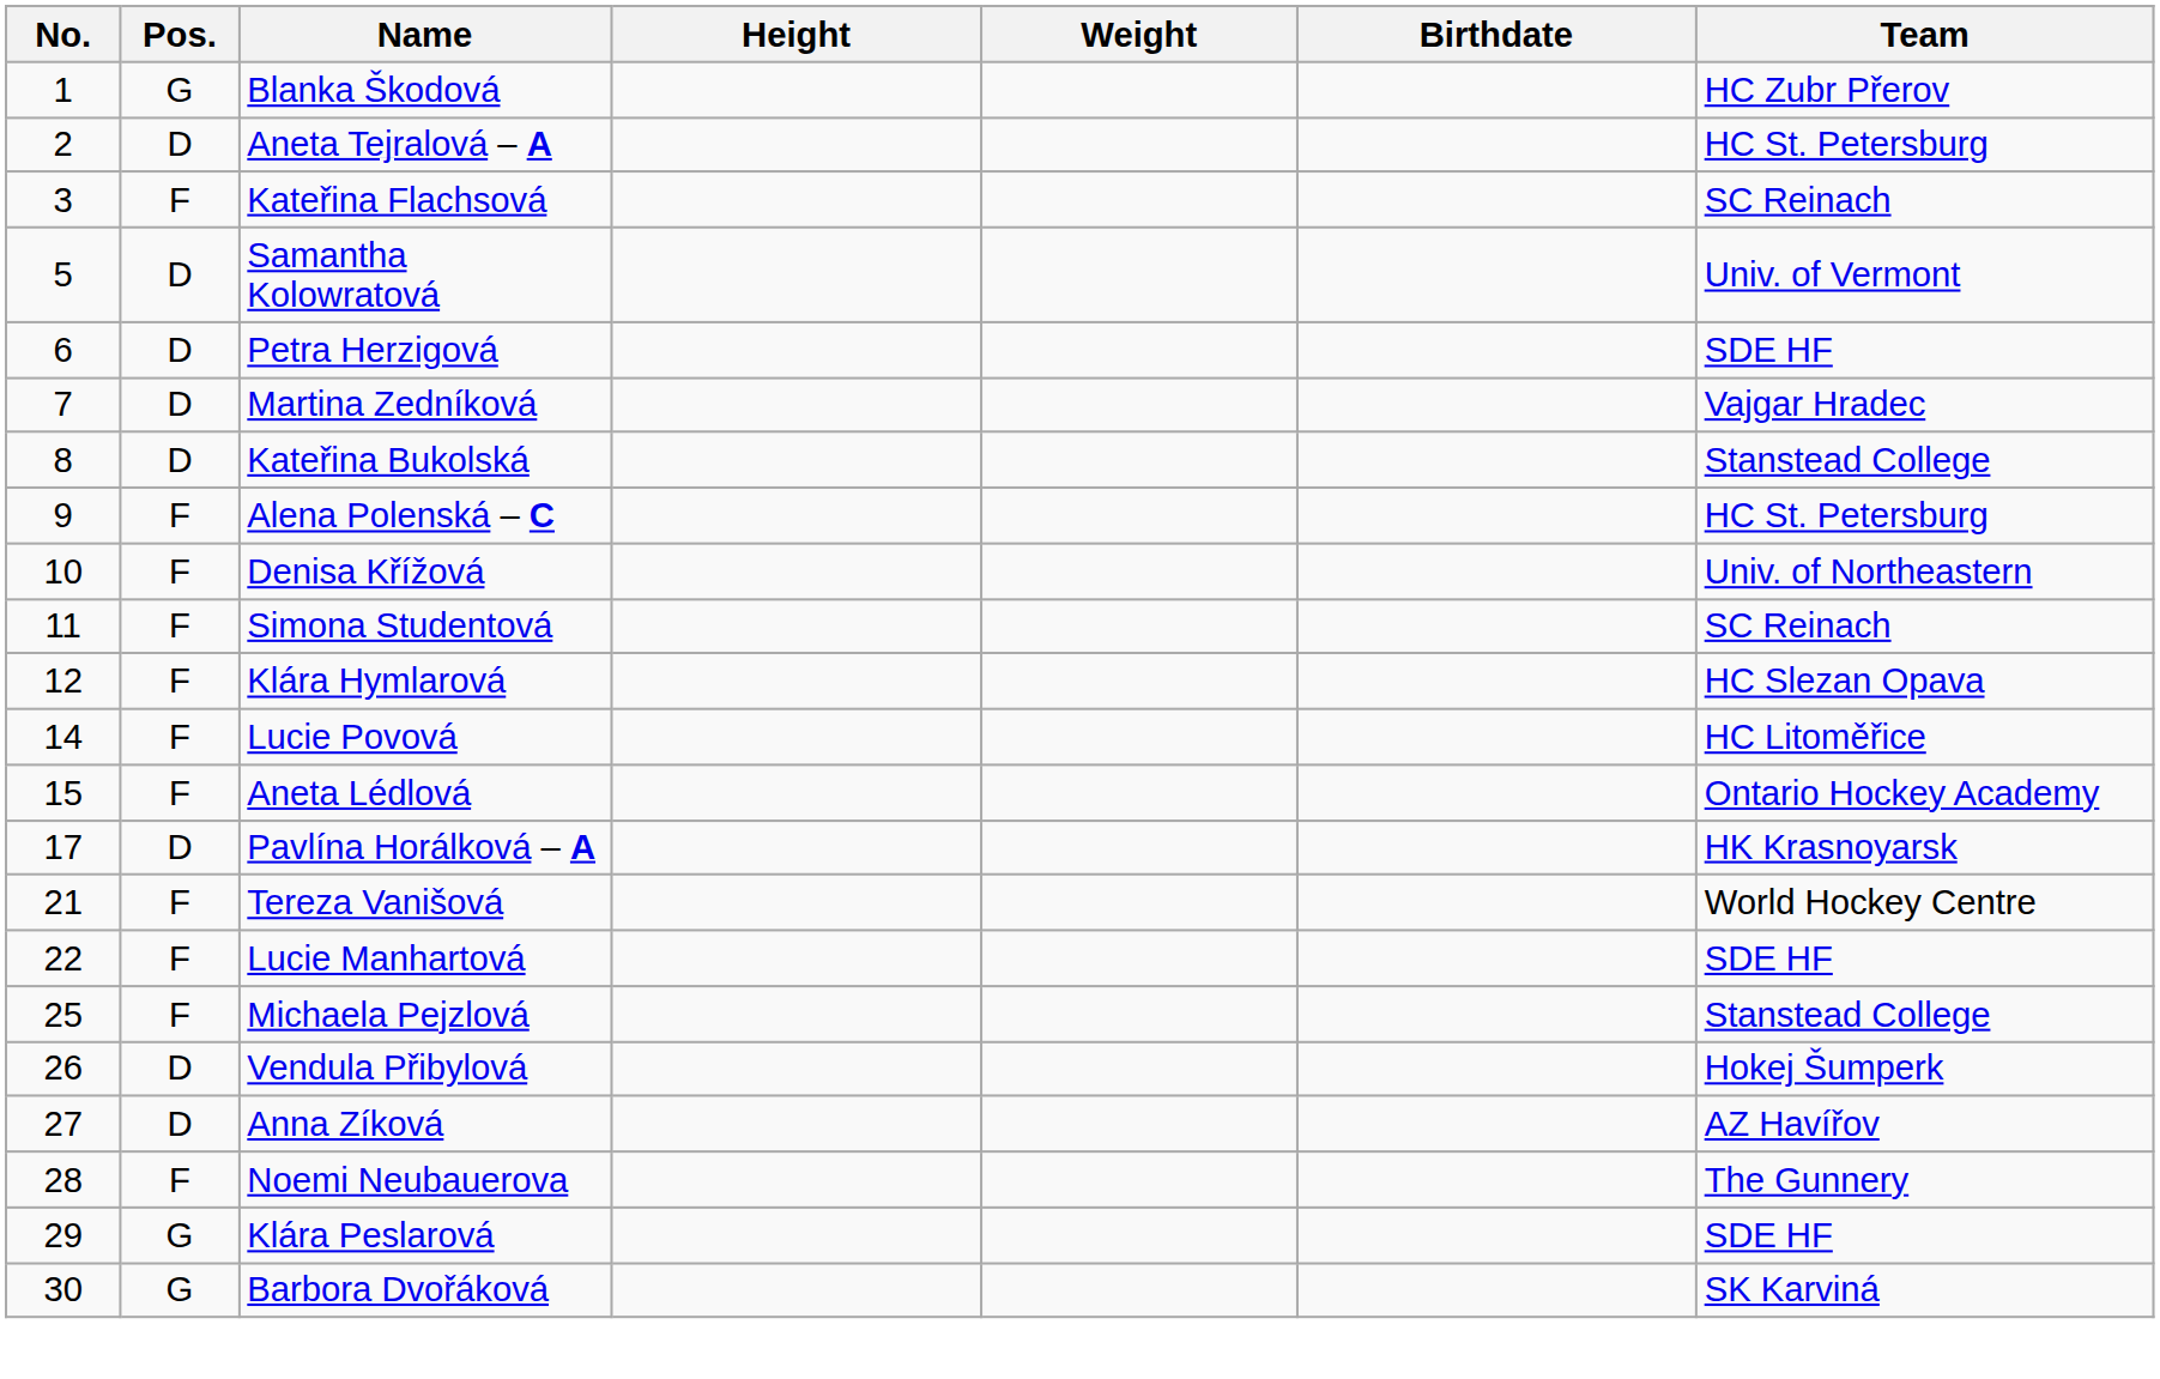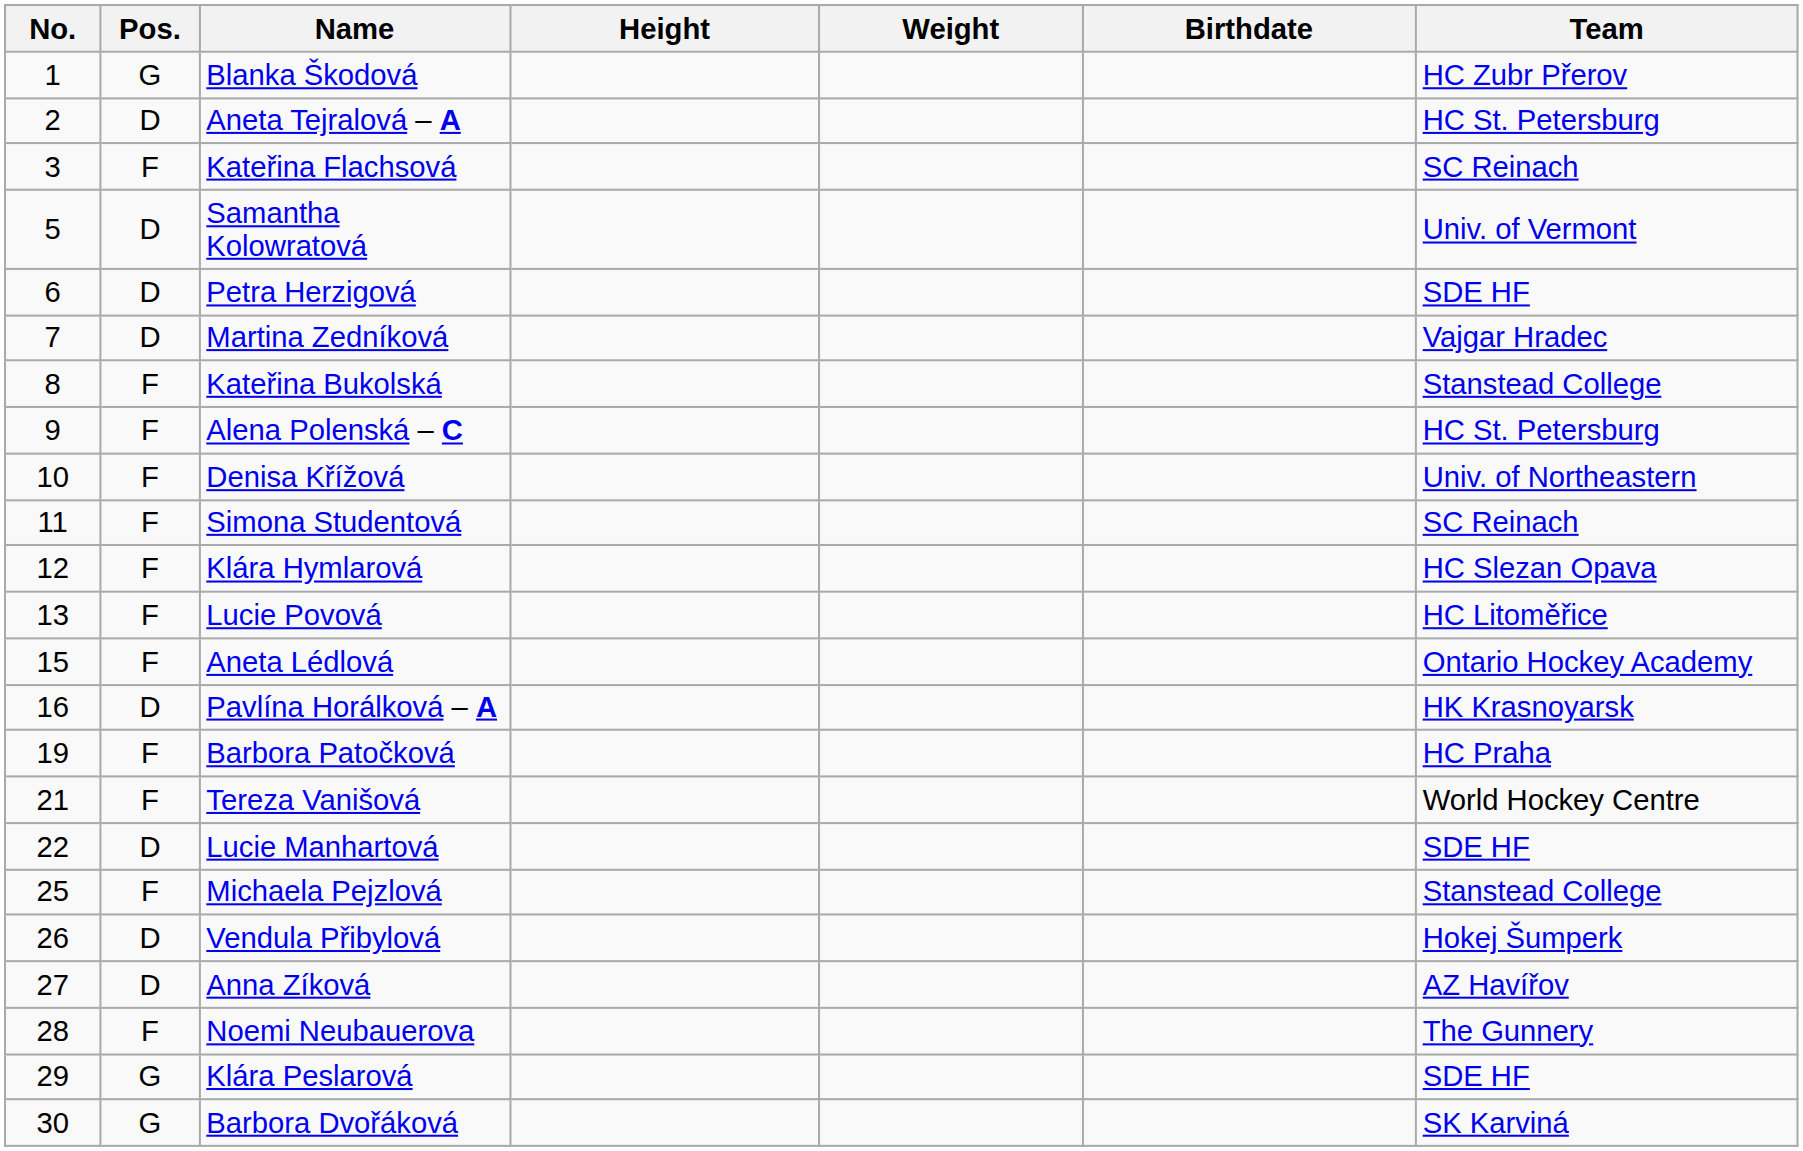Kateřina Bukolská | Pos.: D -> F
Lucie Povová | No.: 14 -> 13
Pavlína Horálková – A | No.: 17 -> 16
+ row: 19 | F | Barbora Patočková | HC Praha
Lucie Manhartová | Pos.: F -> D
